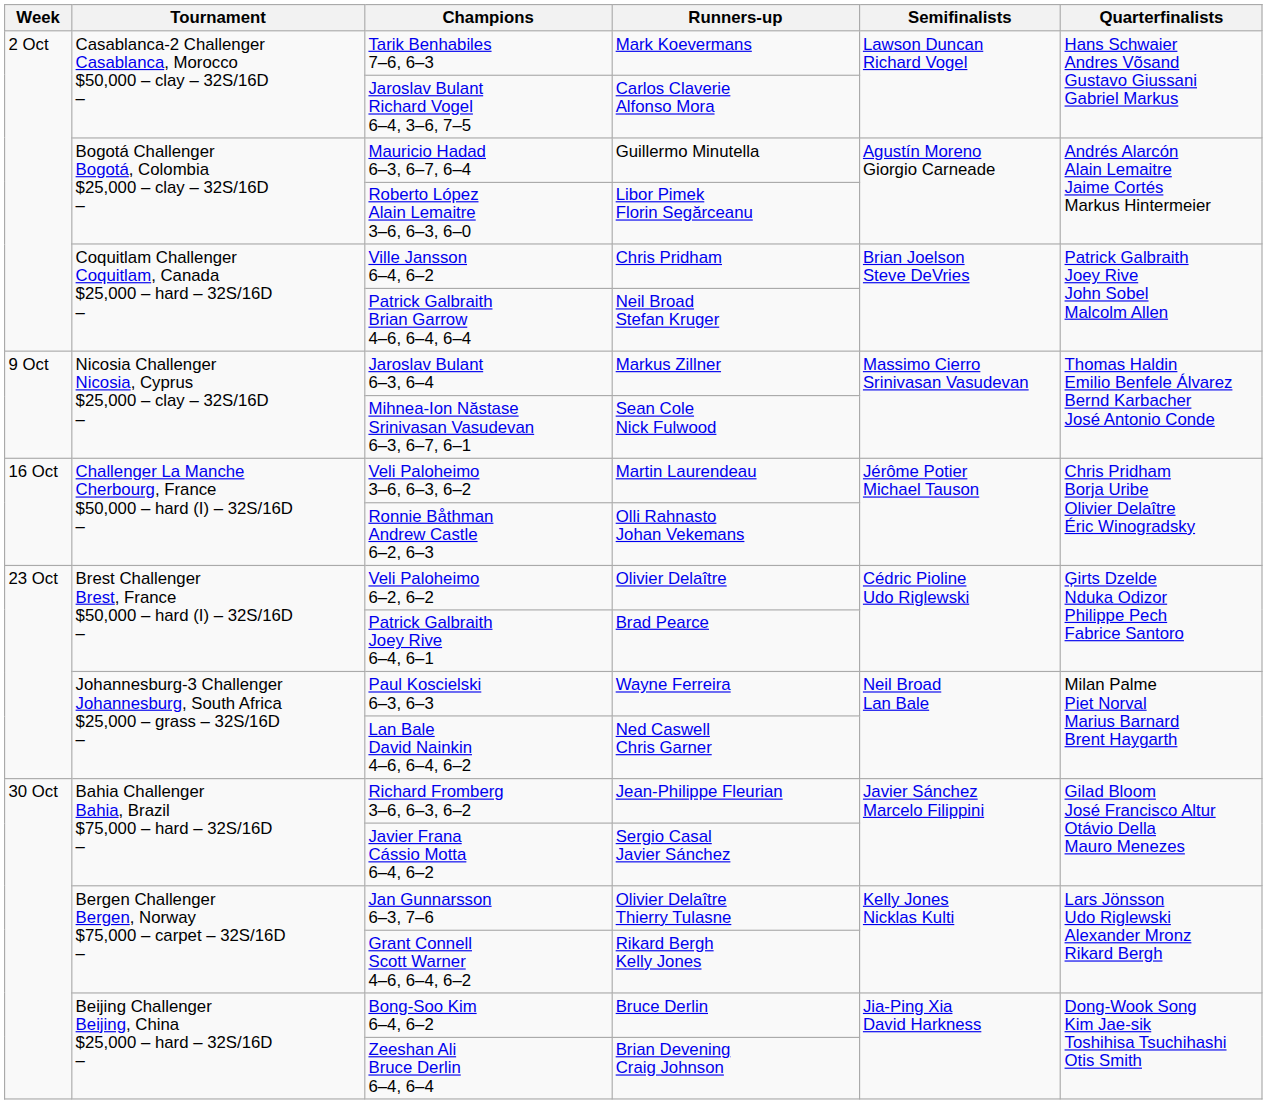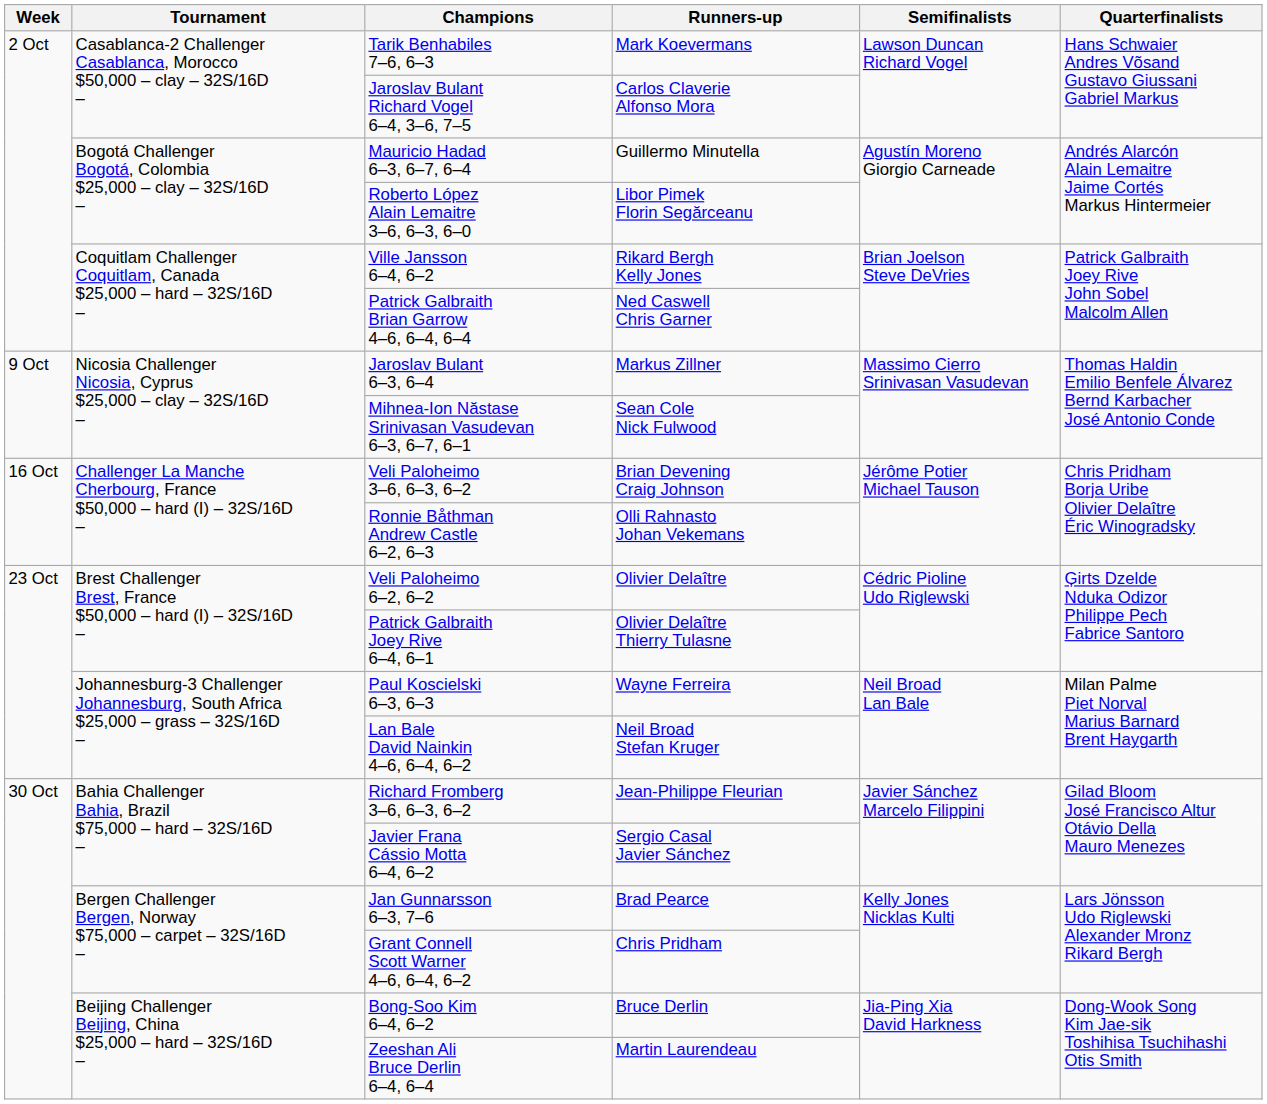Ville Jansson 6–4, 6–2 | Runners-up: Chris Pridham -> Rikard Bergh Kelly Jones
Patrick Galbraith Brian Garrow 4–6, 6–4, 6–4 | Runners-up: Neil Broad Stefan Kruger -> Ned Caswell Chris Garner
Veli Paloheimo 3–6, 6–3, 6–2 | Runners-up: Martin Laurendeau -> Brian Devening Craig Johnson
Patrick Galbraith Joey Rive 6–4, 6–1 | Runners-up: Brad Pearce -> Olivier Delaître Thierry Tulasne
Lan Bale David Nainkin 4–6, 6–4, 6–2 | Runners-up: Ned Caswell Chris Garner -> Neil Broad Stefan Kruger
Jan Gunnarsson 6–3, 7–6 | Runners-up: Olivier Delaître Thierry Tulasne -> Brad Pearce
Grant Connell Scott Warner 4–6, 6–4, 6–2 | Runners-up: Rikard Bergh Kelly Jones -> Chris Pridham
Zeeshan Ali Bruce Derlin 6–4, 6–4 | Runners-up: Brian Devening Craig Johnson -> Martin Laurendeau
